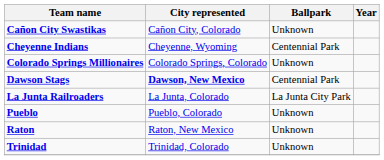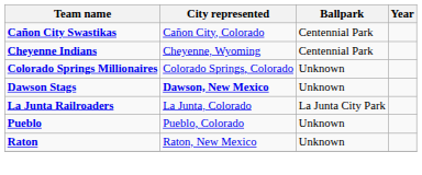Cañon City Swastikas | Ballpark: Unknown -> Centennial Park
Dawson Stags | Ballpark: Centennial Park -> Unknown
- row: Trinidad | Trinidad, Colorado | Unknown
